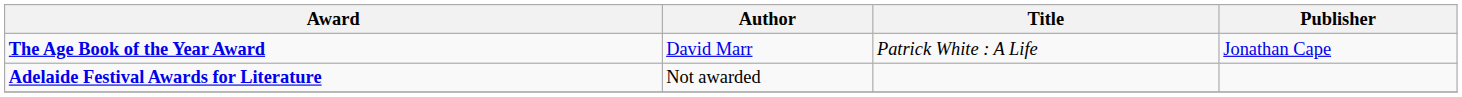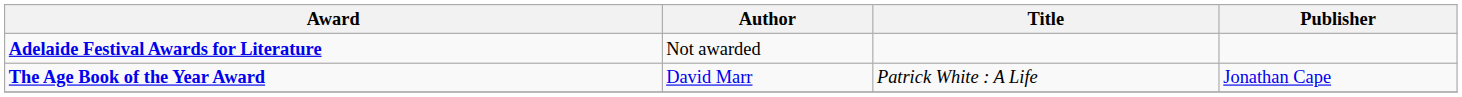rows swapped: Adelaide Festival Awards for Literature <-> The Age Book of the Year Award
